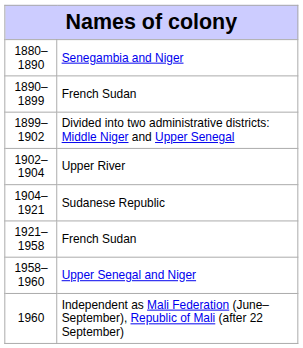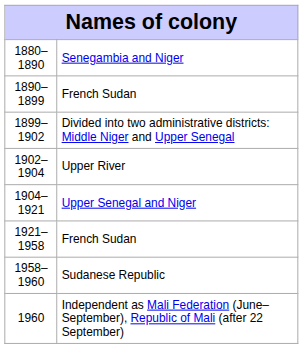1904–1921 | column 2: Sudanese Republic -> Upper Senegal and Niger
1958–1960 | column 2: Upper Senegal and Niger -> Sudanese Republic
